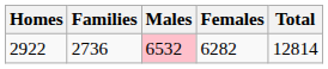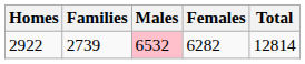2922 | Families: 2736 -> 2739
